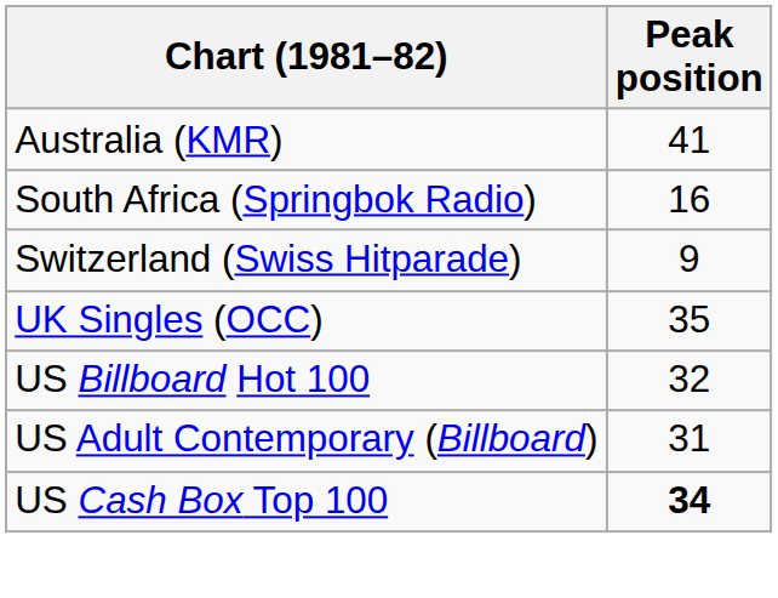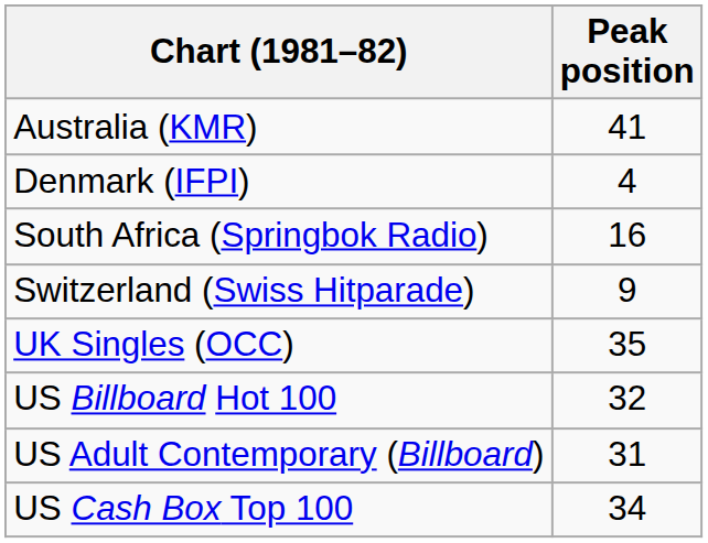+ row: Denmark (IFPI) | 4
US Cash Box Top 100 | Peak position: bold -> normal
